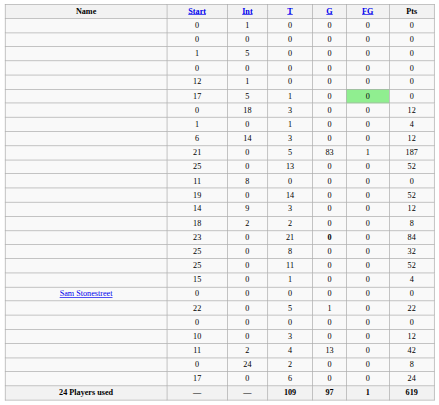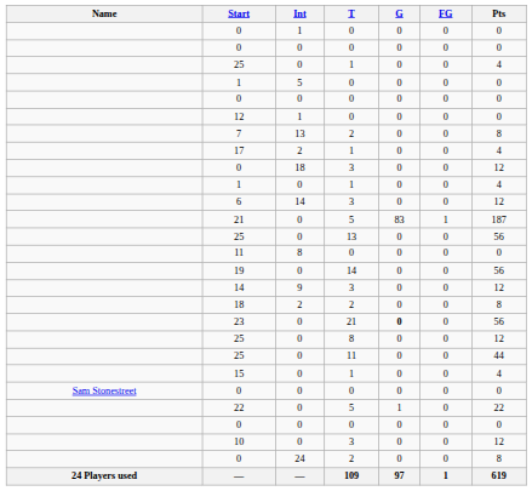+ row: 25 | 0 | 1 | 0 | 0 | 4
+ row: 7 | 13 | 2 | 0 | 0 | 8
17 / 1 | Int: 5 -> 2
17 / 1 | FG: lightgreen background -> no background
17 / 1 | Pts: 0 -> 4
25 / 13 | Pts: 52 -> 56
19 | Pts: 52 -> 56
23 | Pts: 84 -> 56
25 / 8 | Pts: 32 -> 12
25 / 11 | Pts: 52 -> 44
- row: 11 | 2 | 4 | 13 | 0 | 42
- row: 17 | 0 | 6 | 0 | 0 | 24
